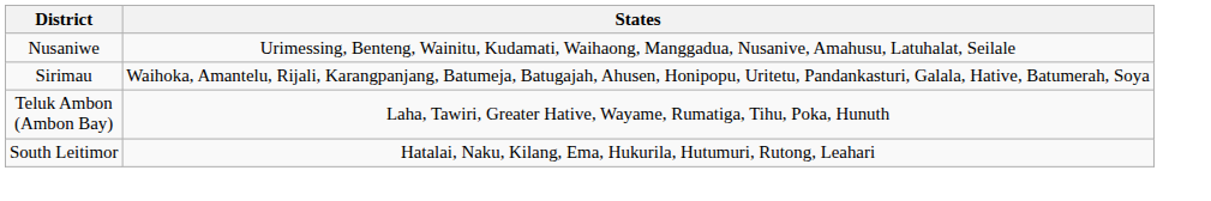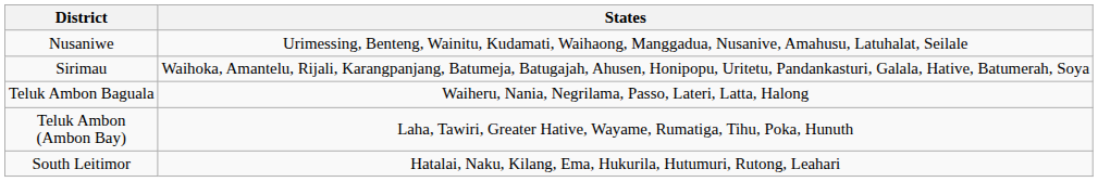+ row: Teluk Ambon Baguala | Waiheru, Nania, Negrilama, Passo, Lateri, Latta, Halong
